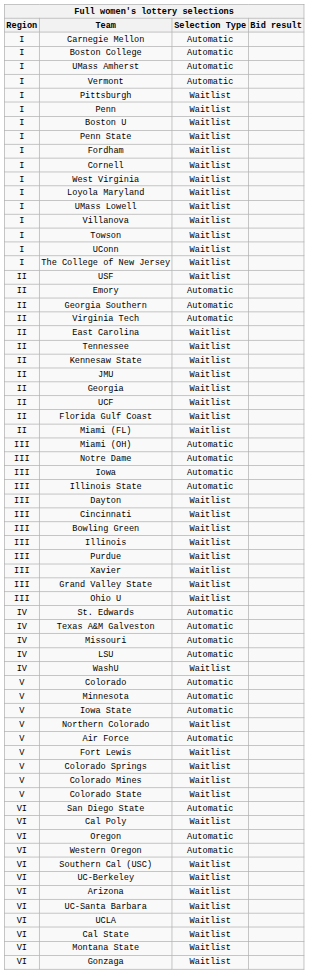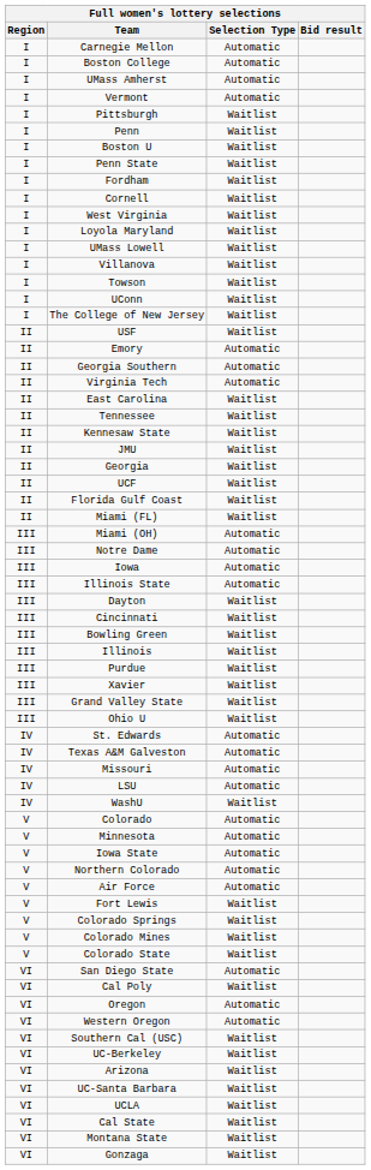Northern Colorado | Selection Type: Waitlist -> Automatic
